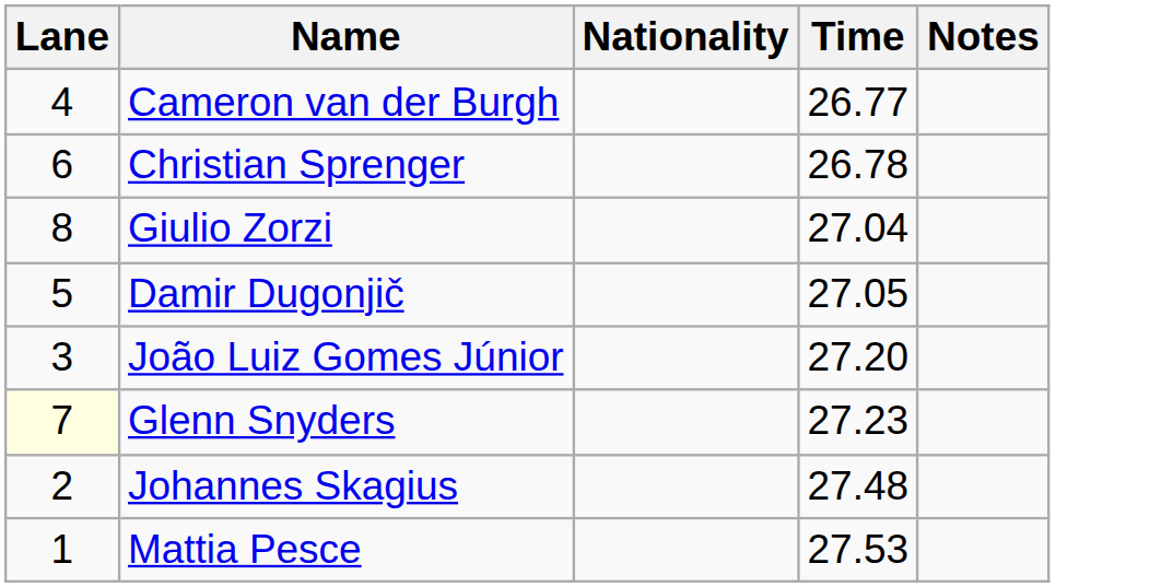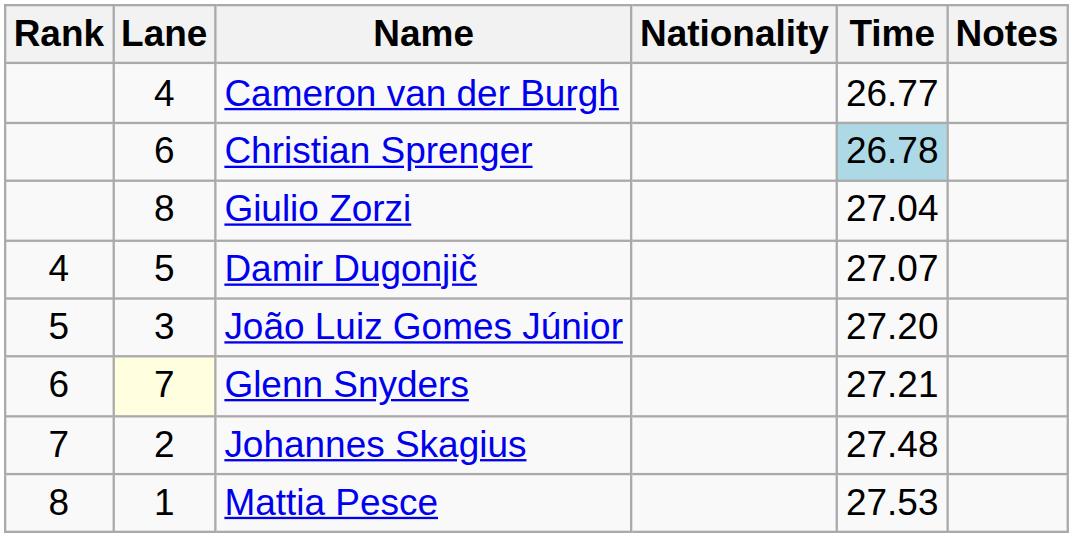+ column: Rank | 4 | 5 | 6 | 7 | 8
Christian Sprenger | Time: no background -> lightblue background
Damir Dugonjič | Time: 27.05 -> 27.07
Glenn Snyders | Time: 27.23 -> 27.21
